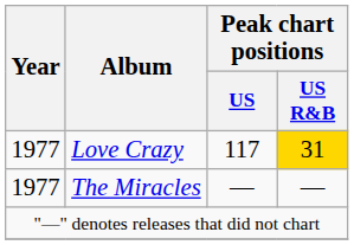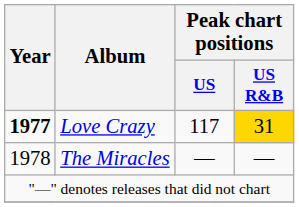Love Crazy | Year: normal -> bold
The Miracles | Year: 1977 -> 1978
